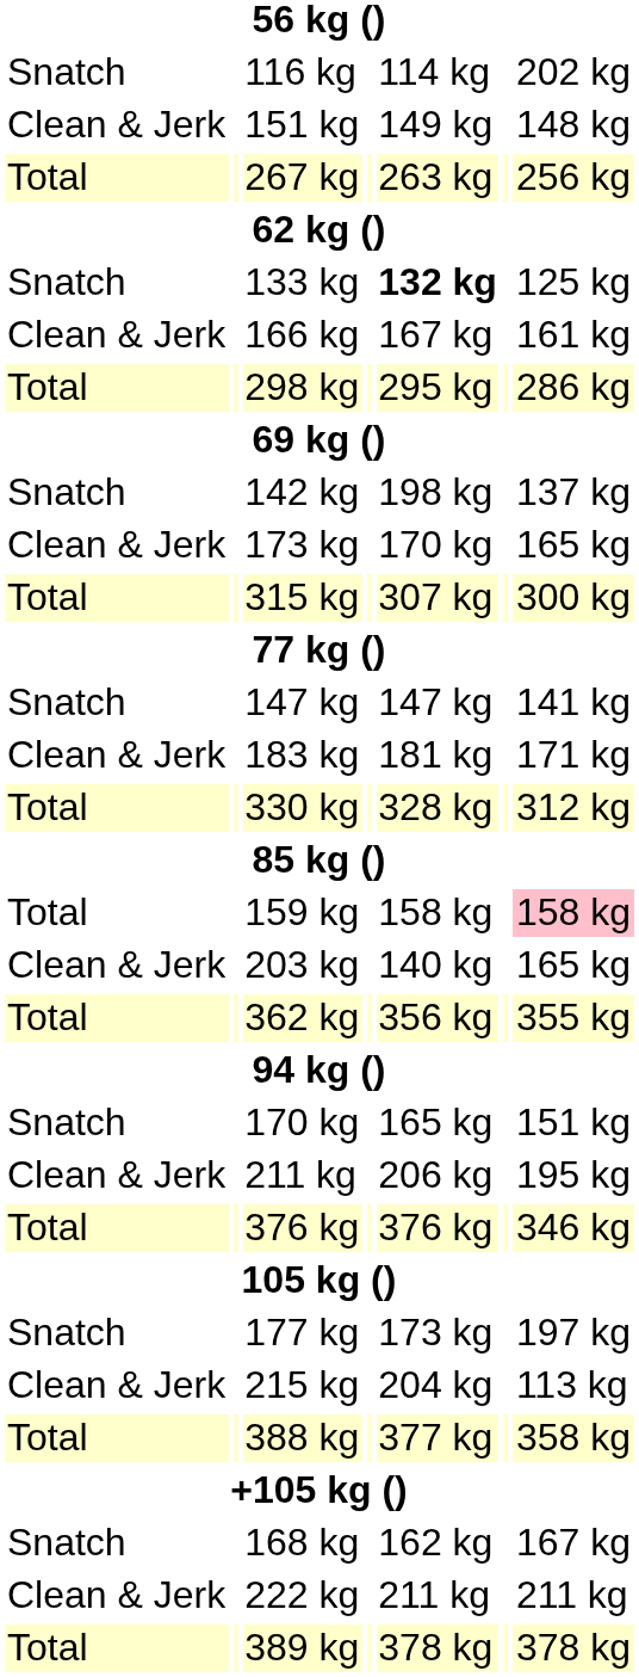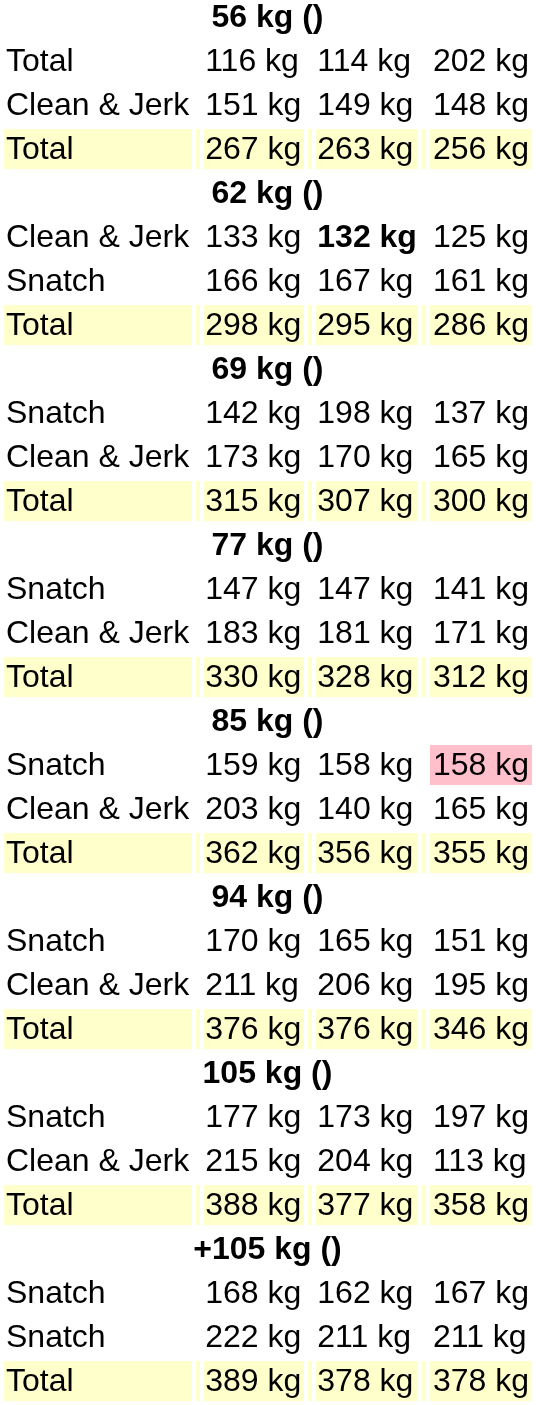116 kg | column 1: Snatch -> Total
133 kg | column 1: Snatch -> Clean & Jerk
166 kg | column 1: Clean & Jerk -> Snatch
159 kg | column 1: Total -> Snatch
222 kg | column 1: Clean & Jerk -> Snatch
